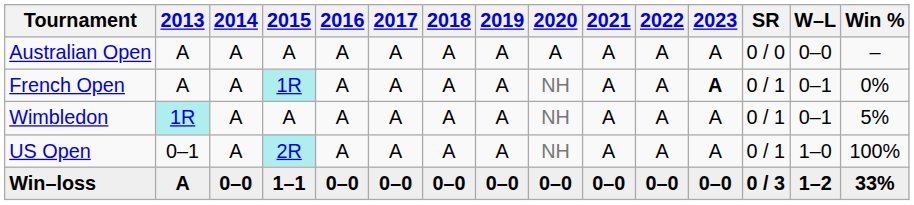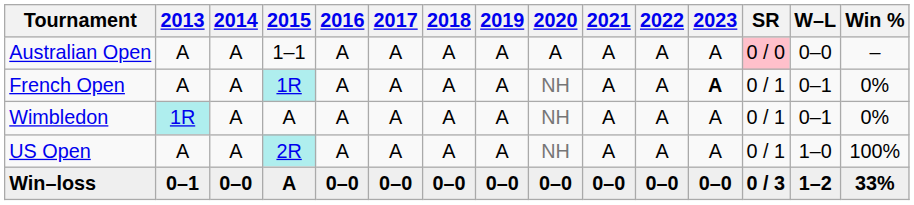Australian Open | 2015: A -> 1–1
Australian Open | SR: no background -> pink background
Wimbledon | Win %: 5% -> 0%
US Open | 2013: 0–1 -> A
Win–loss | 2013: A -> 0–1
Win–loss | 2015: 1–1 -> A
